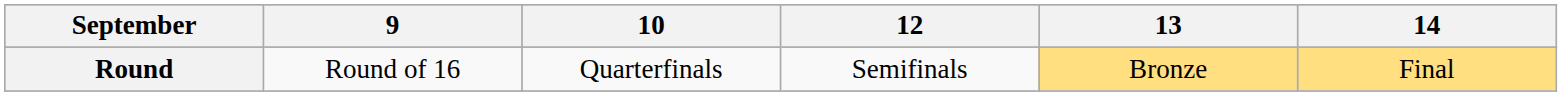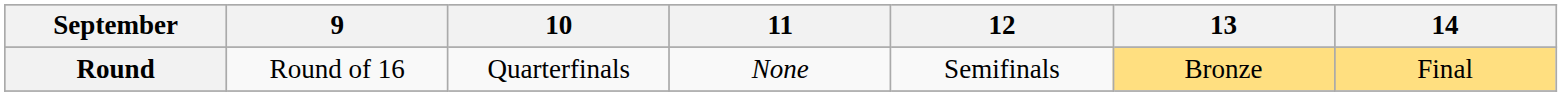+ column: 11 | None
